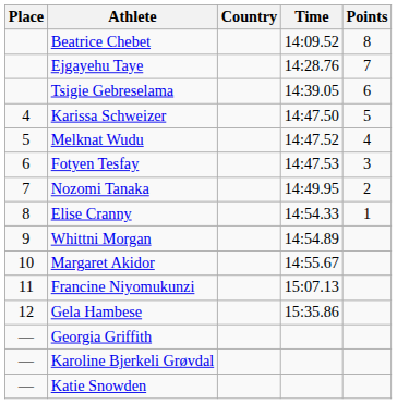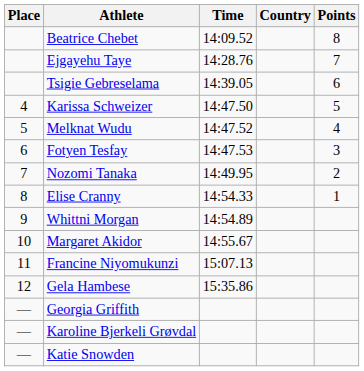columns swapped: Country <-> Time
